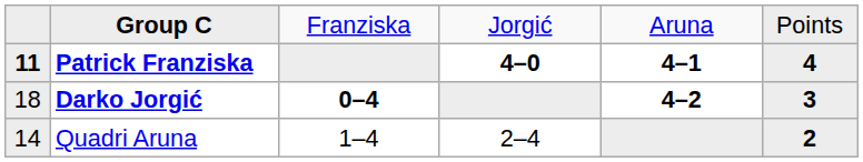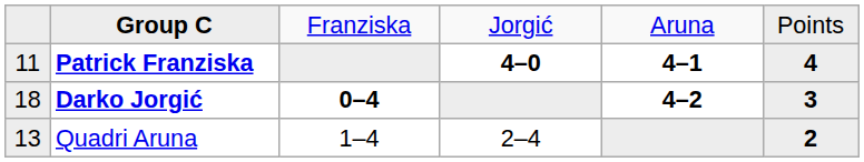Patrick Franziska | column 1: bold -> normal
Quadri Aruna | column 1: 14 -> 13
